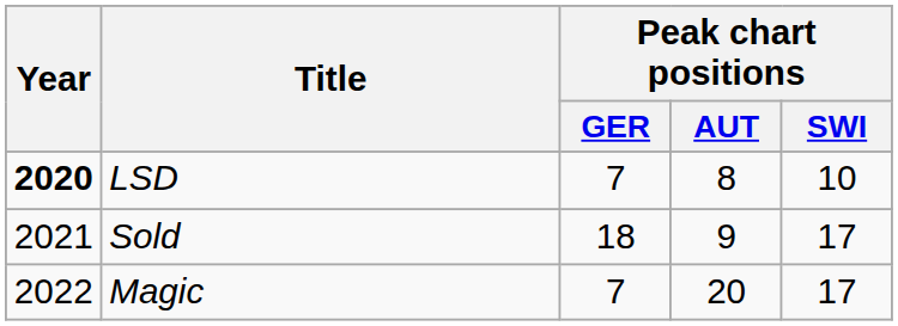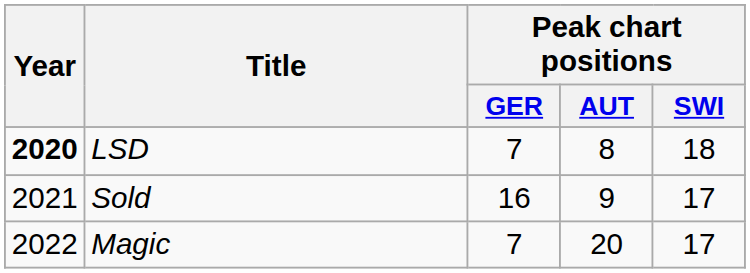LSD | Peak chart positions / SWI: 10 -> 18
Sold | Peak chart positions / GER: 18 -> 16
